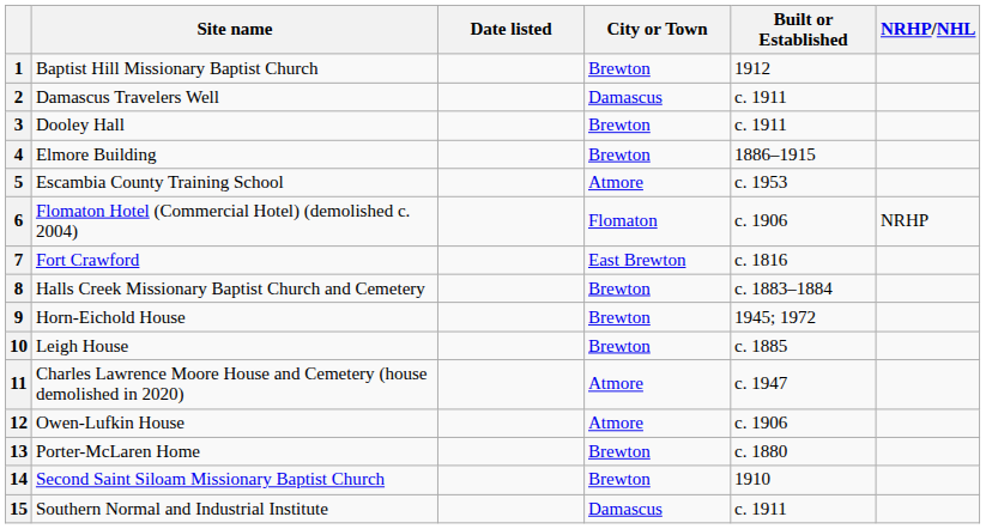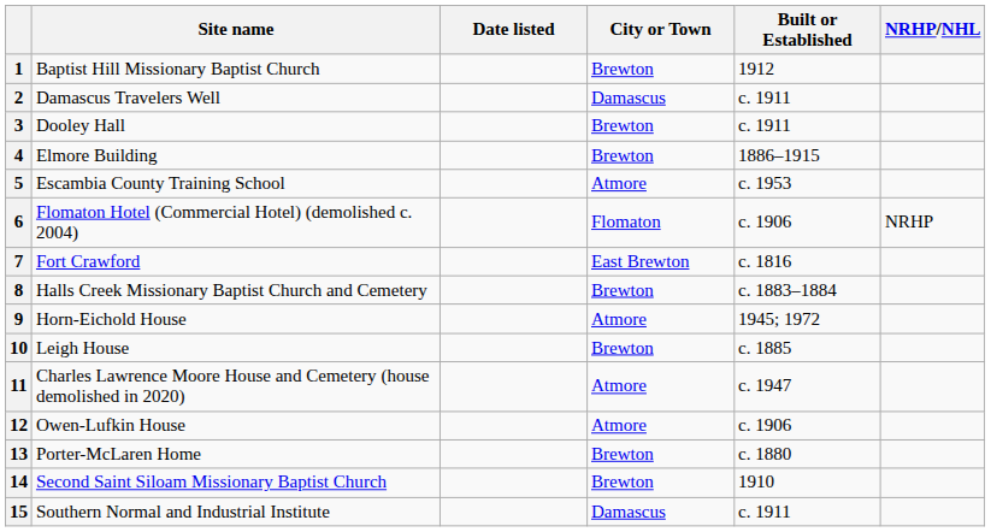9 | City or Town: Brewton -> Atmore
